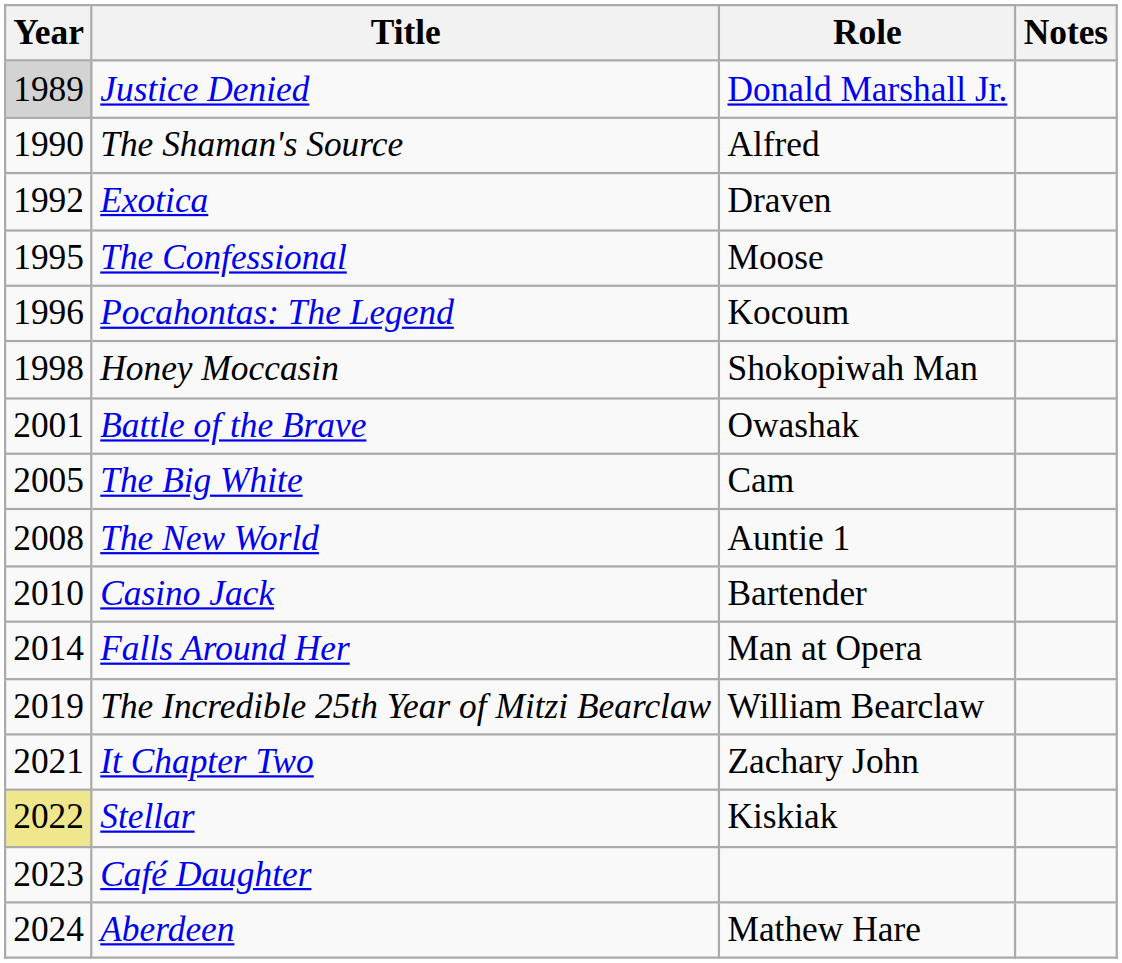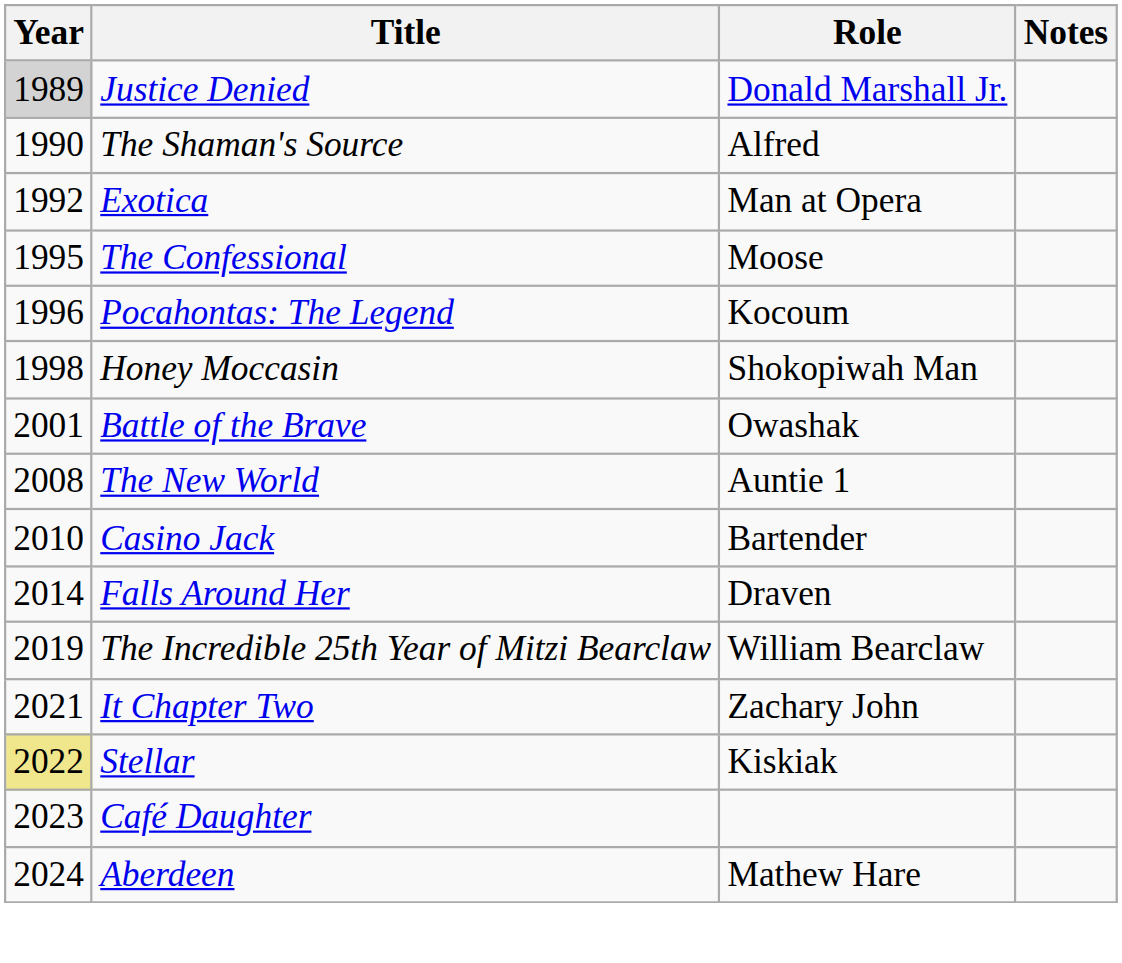Exotica | Role: Draven -> Man at Opera
- row: 2005 | The Big White | Cam
Falls Around Her | Role: Man at Opera -> Draven
